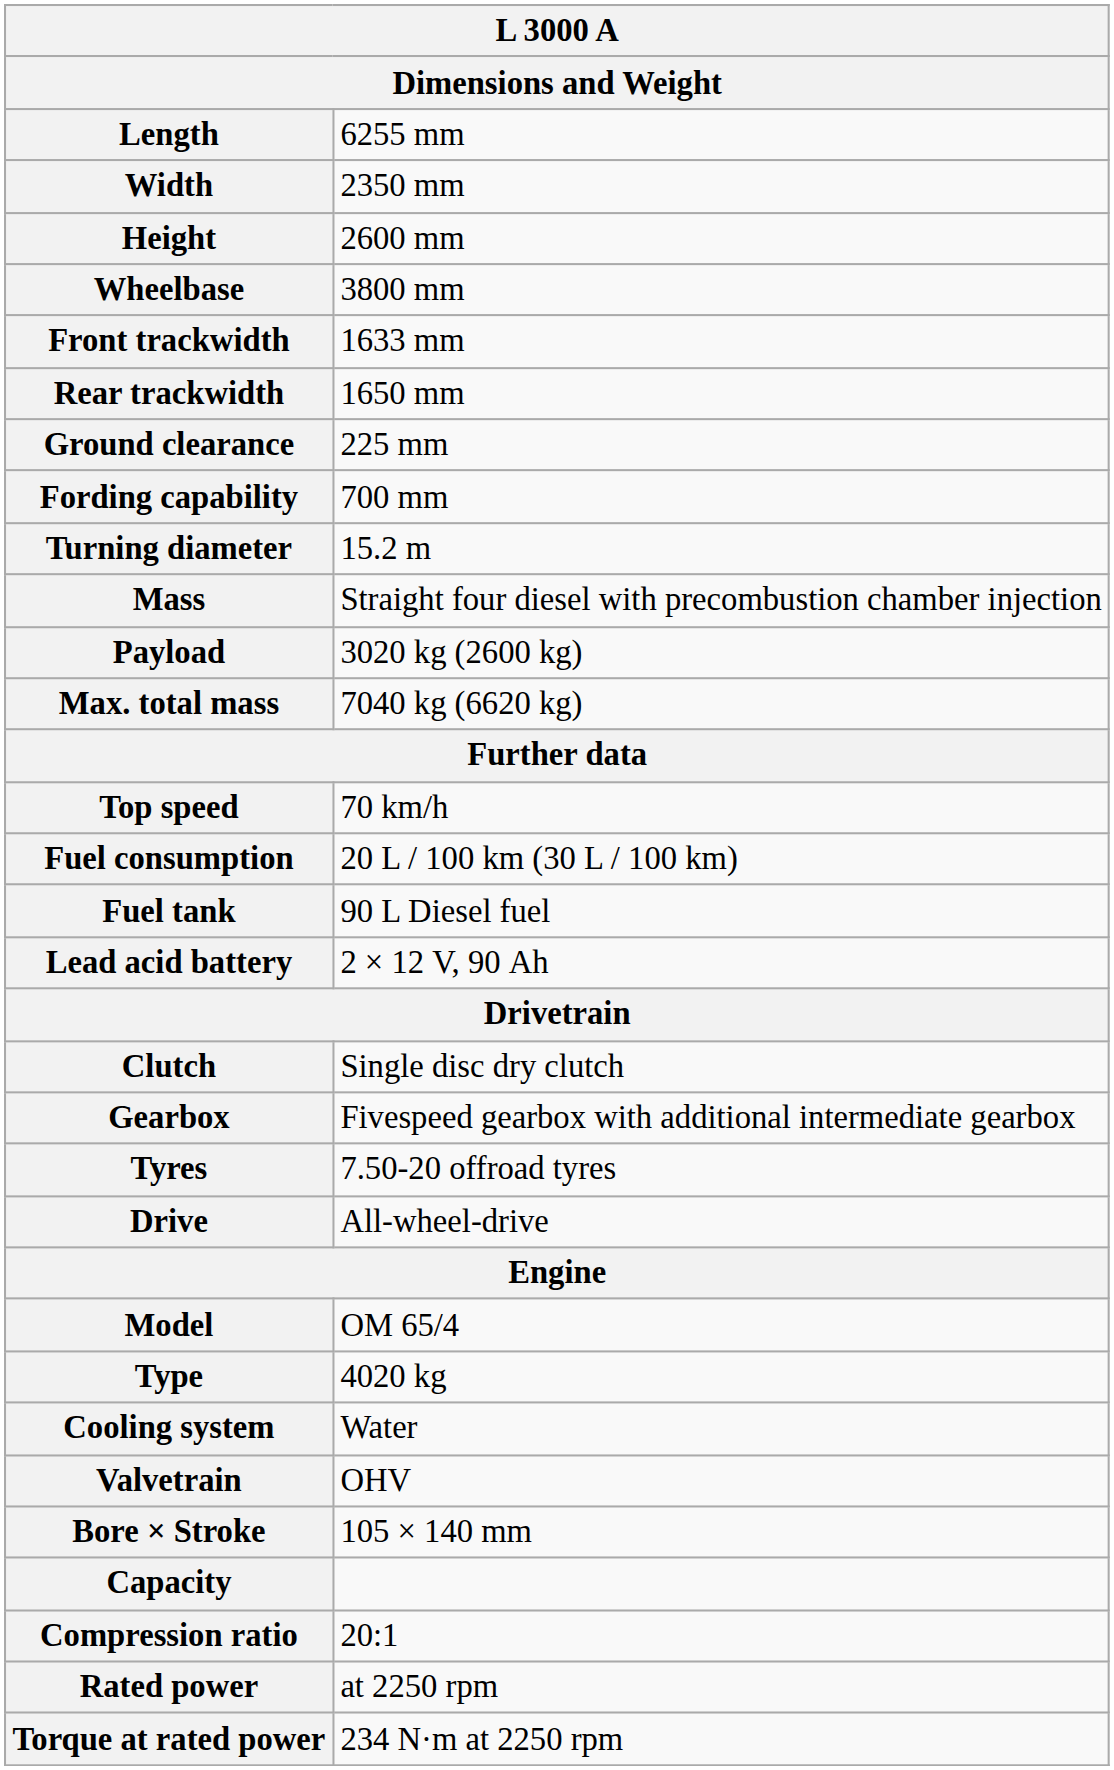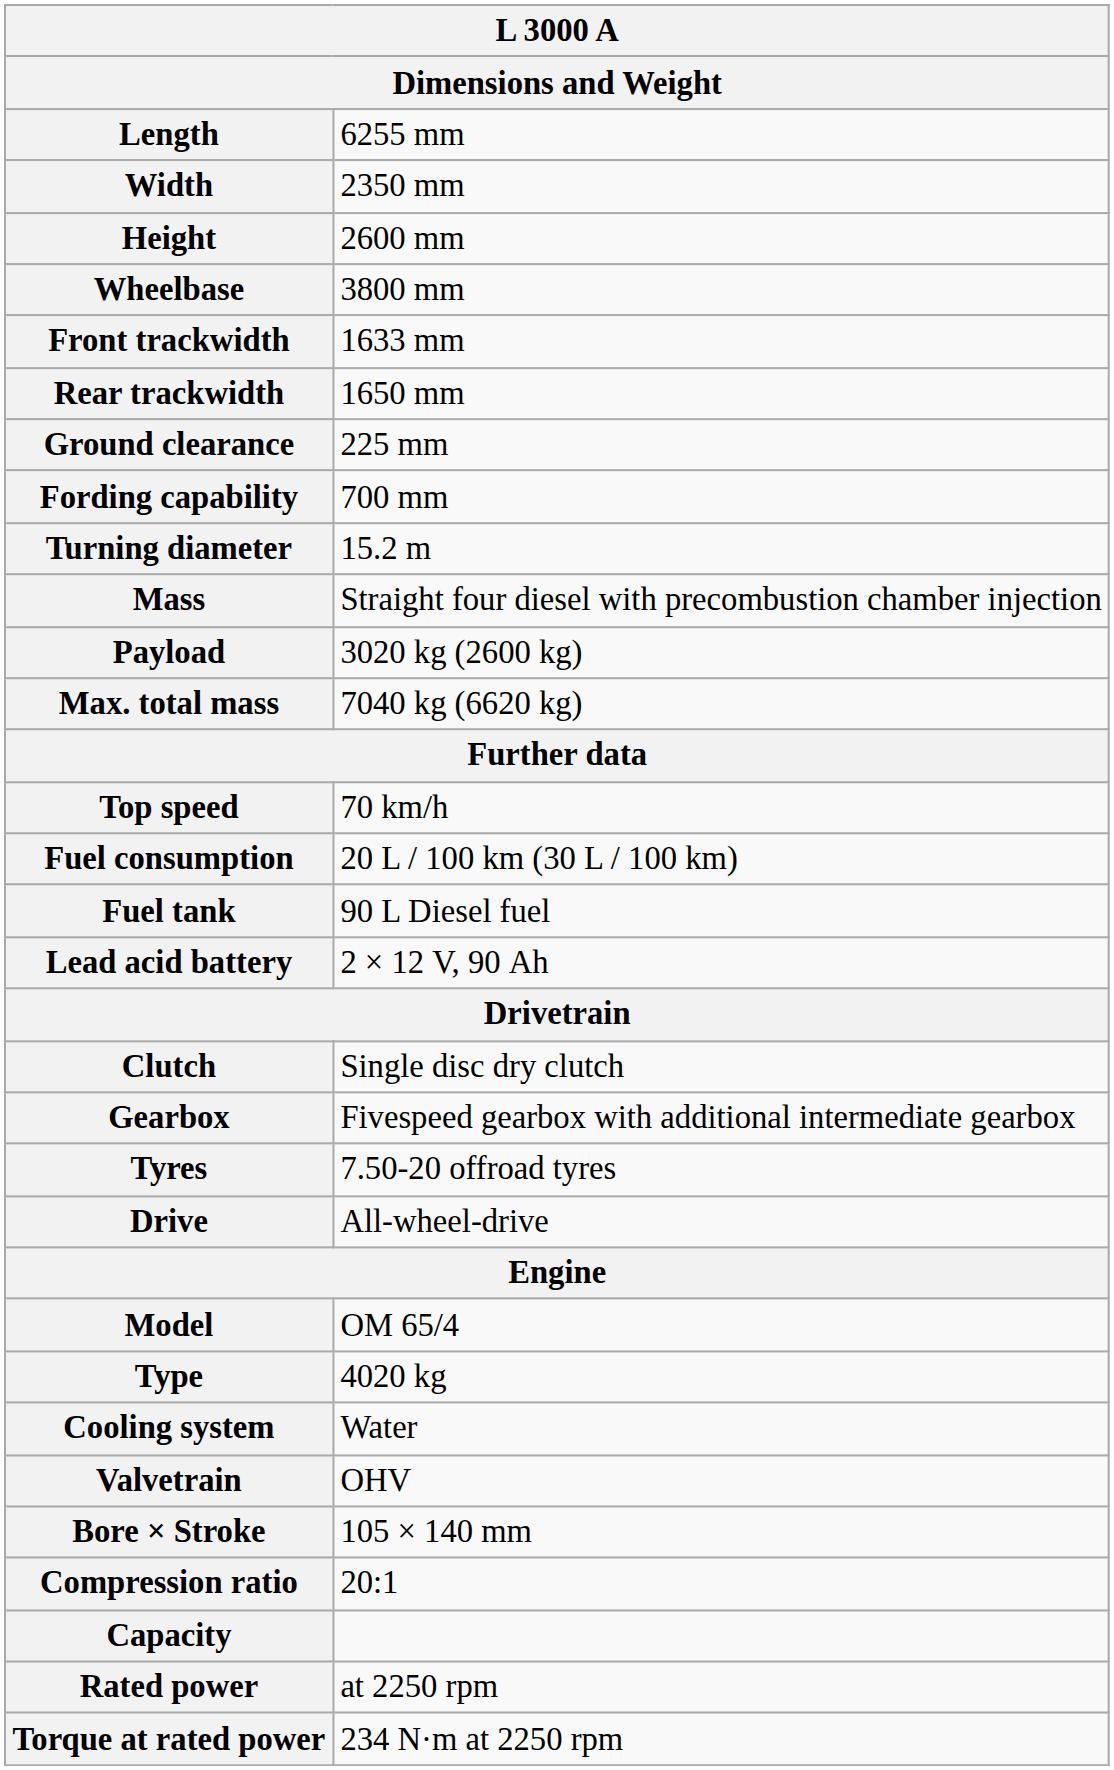rows swapped: Capacity <-> Compression ratio
